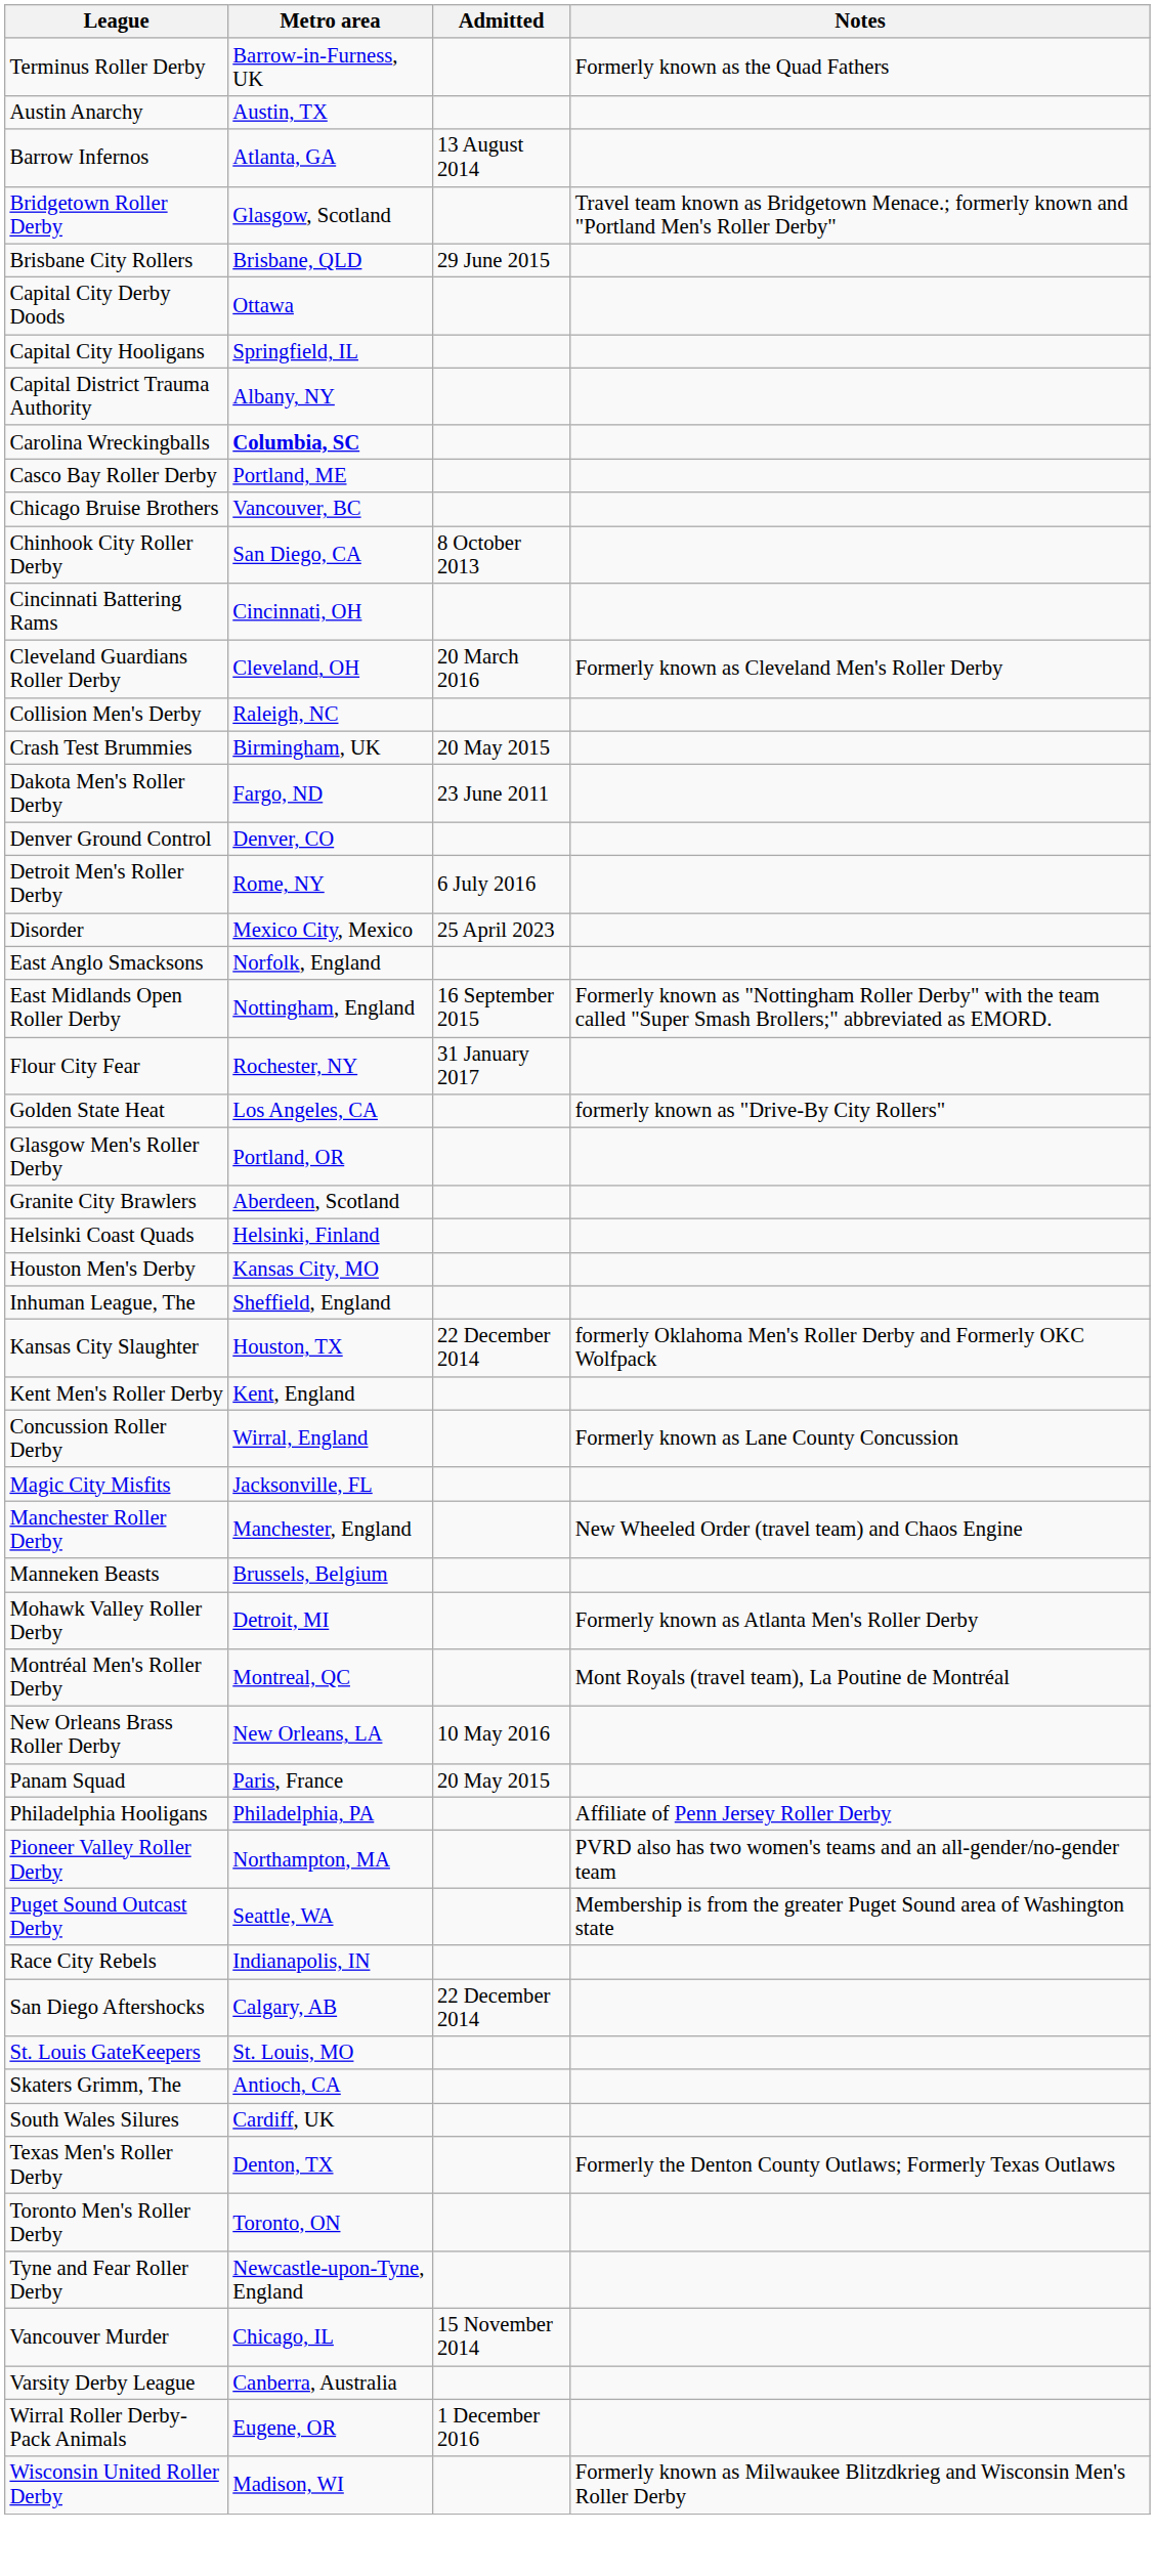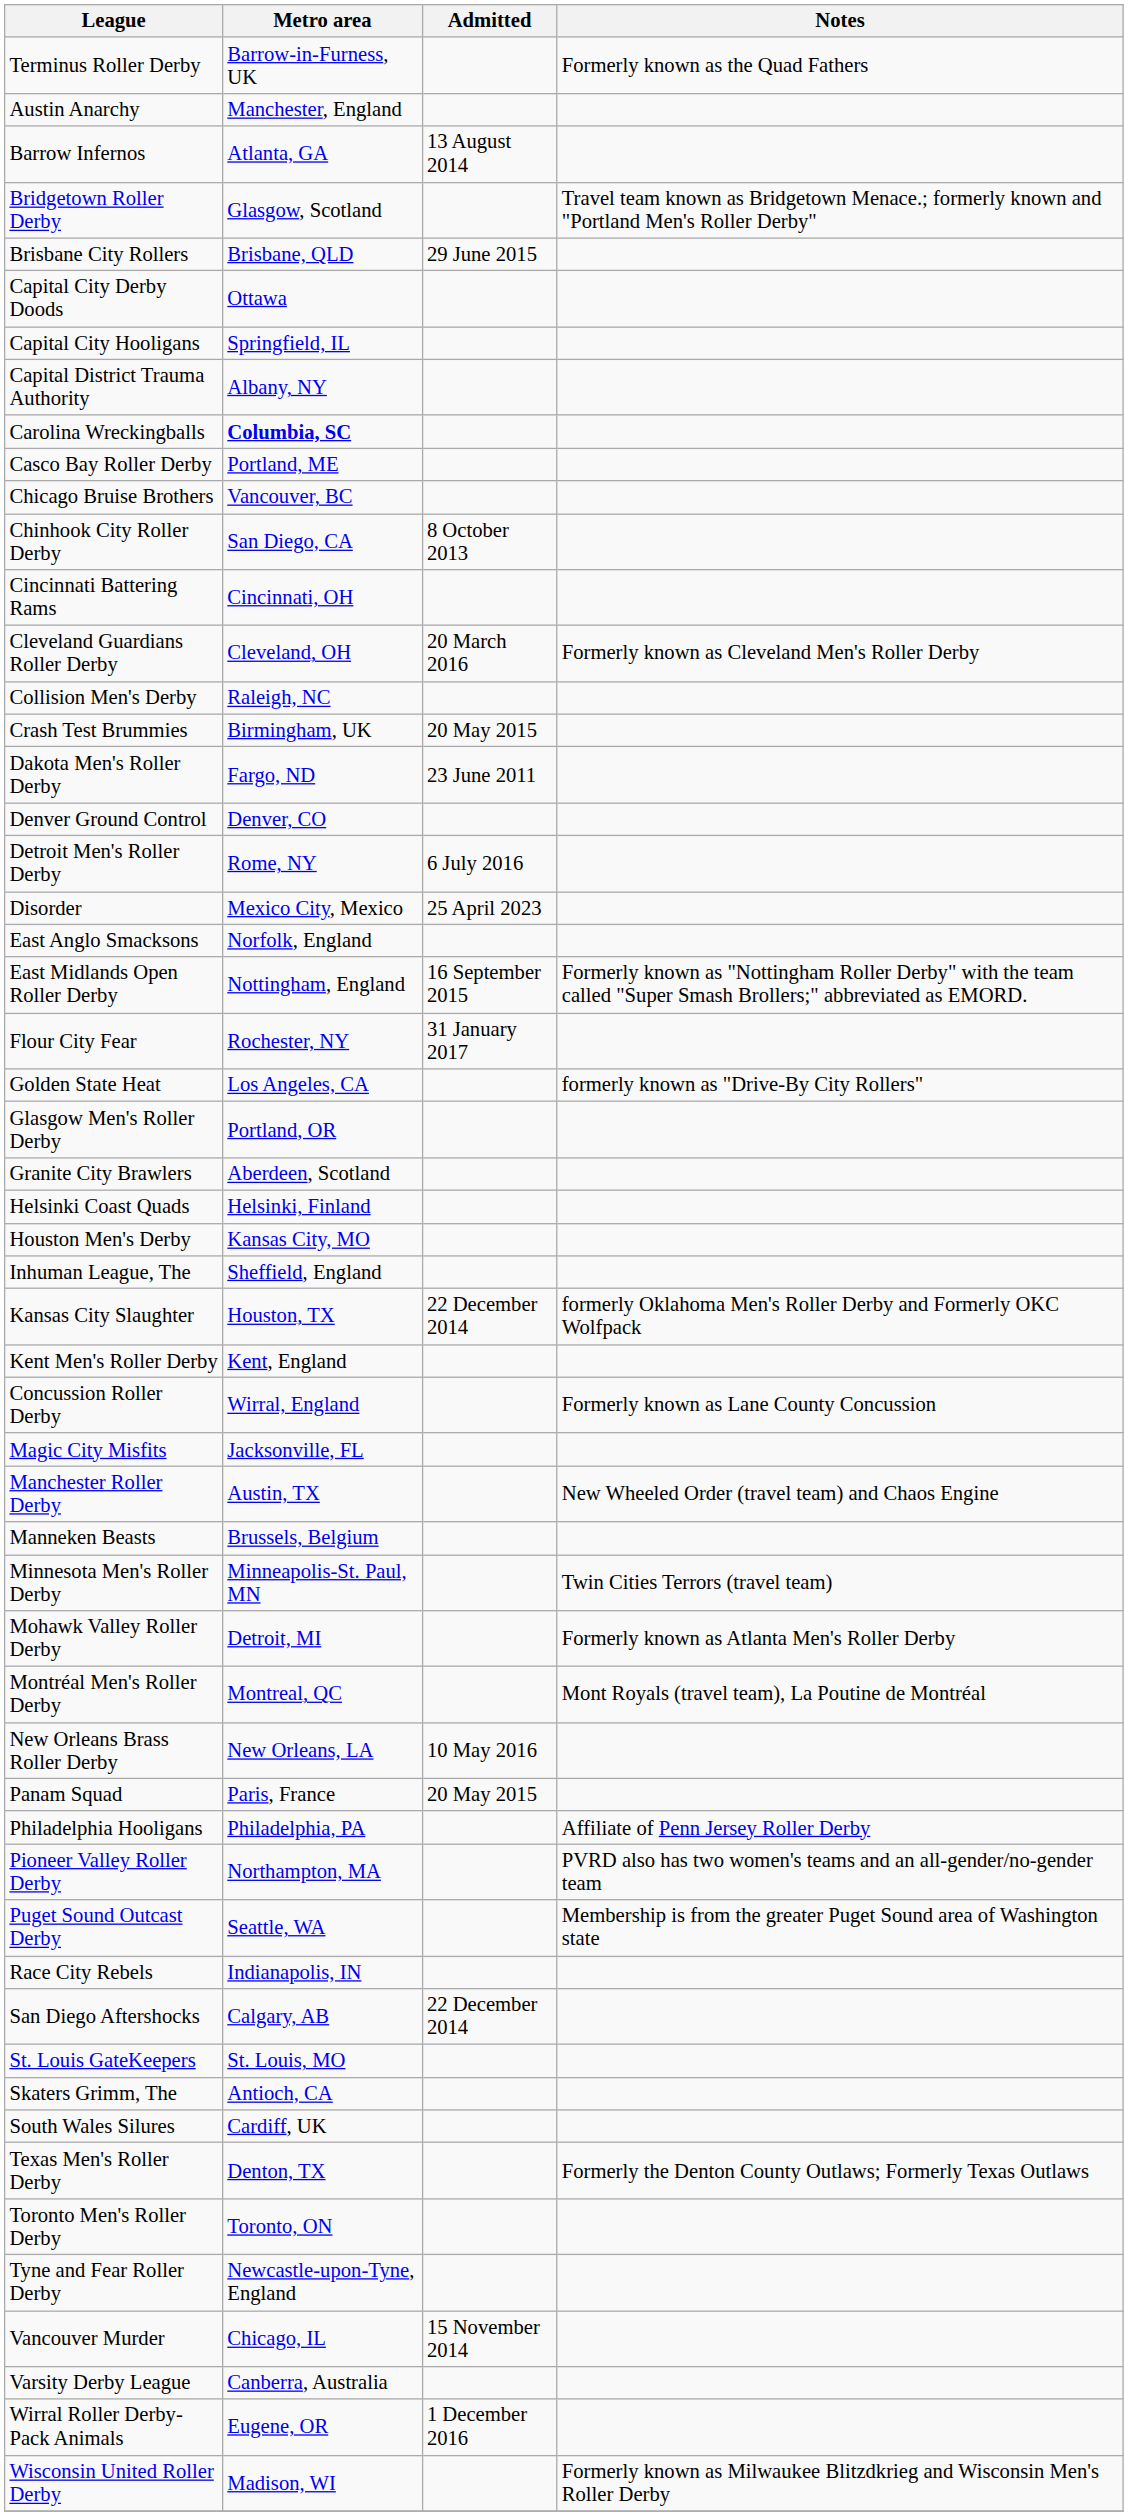Austin Anarchy | Metro area: Austin, TX -> Manchester, England
Manchester Roller Derby | Metro area: Manchester, England -> Austin, TX
+ row: Minnesota Men's Roller Derby | Minneapolis-St. Paul, MN | Twin Cities Terrors (travel team)
